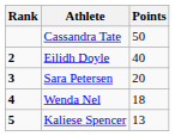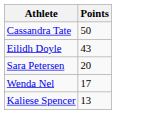- column: Rank | 2 | 3 | 4 | 5
Eilidh Doyle | Points: 40 -> 43
Wenda Nel | Points: 18 -> 17
